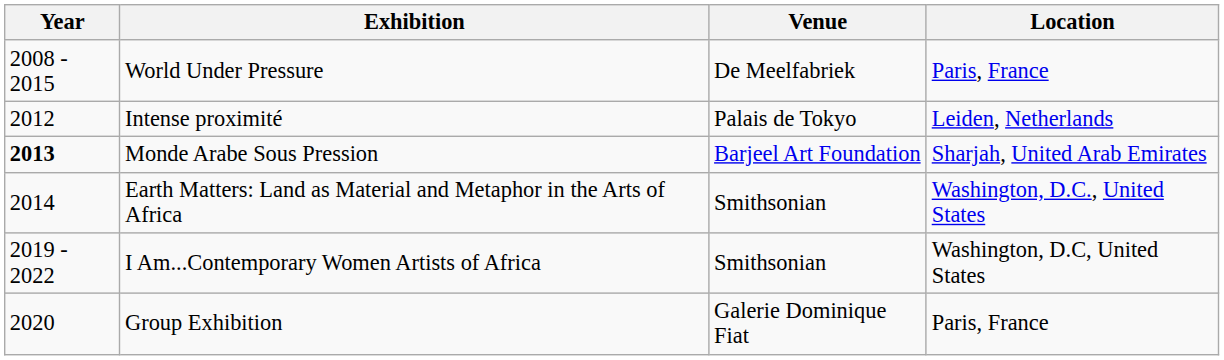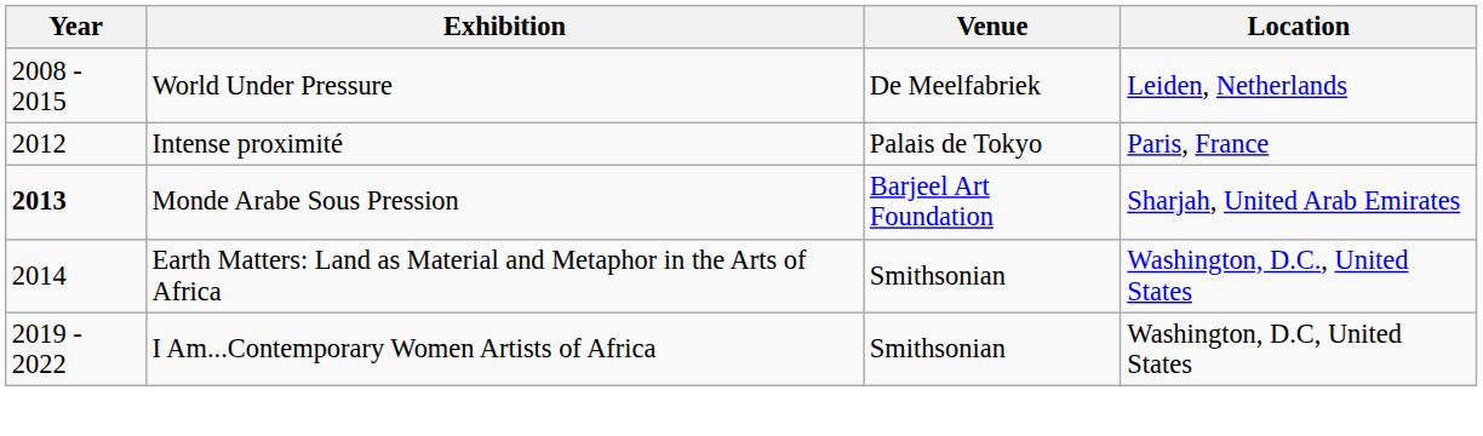World Under Pressure | Location: Paris, France -> Leiden, Netherlands
Intense proximité | Location: Leiden, Netherlands -> Paris, France
- row: 2020 | Group Exhibition | Galerie Dominique Fiat | Paris, France
